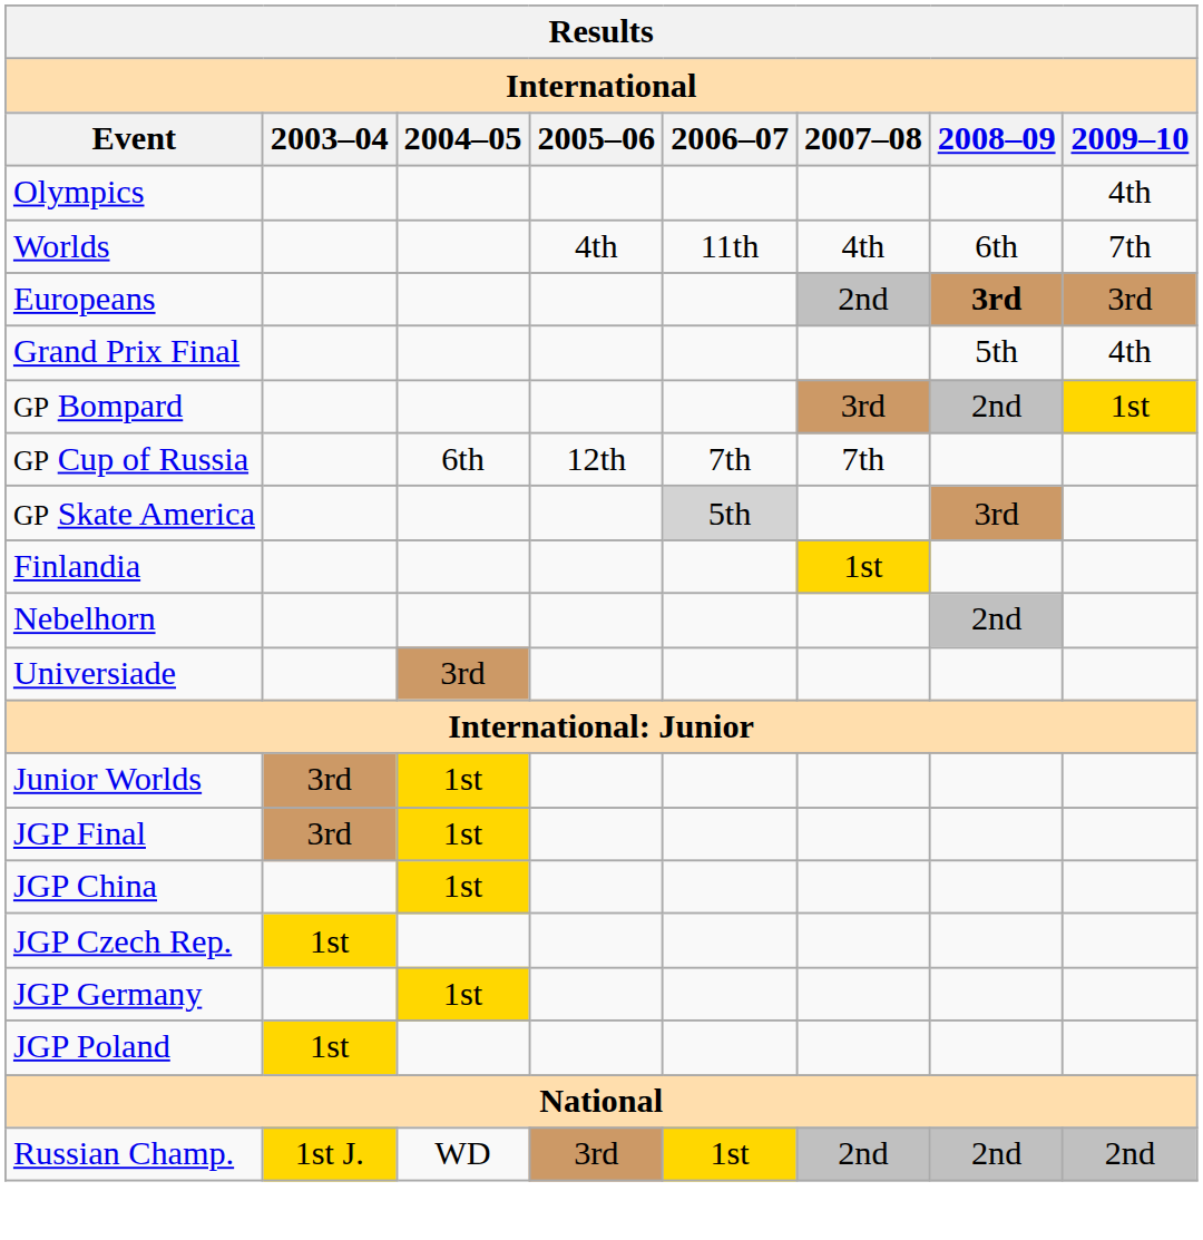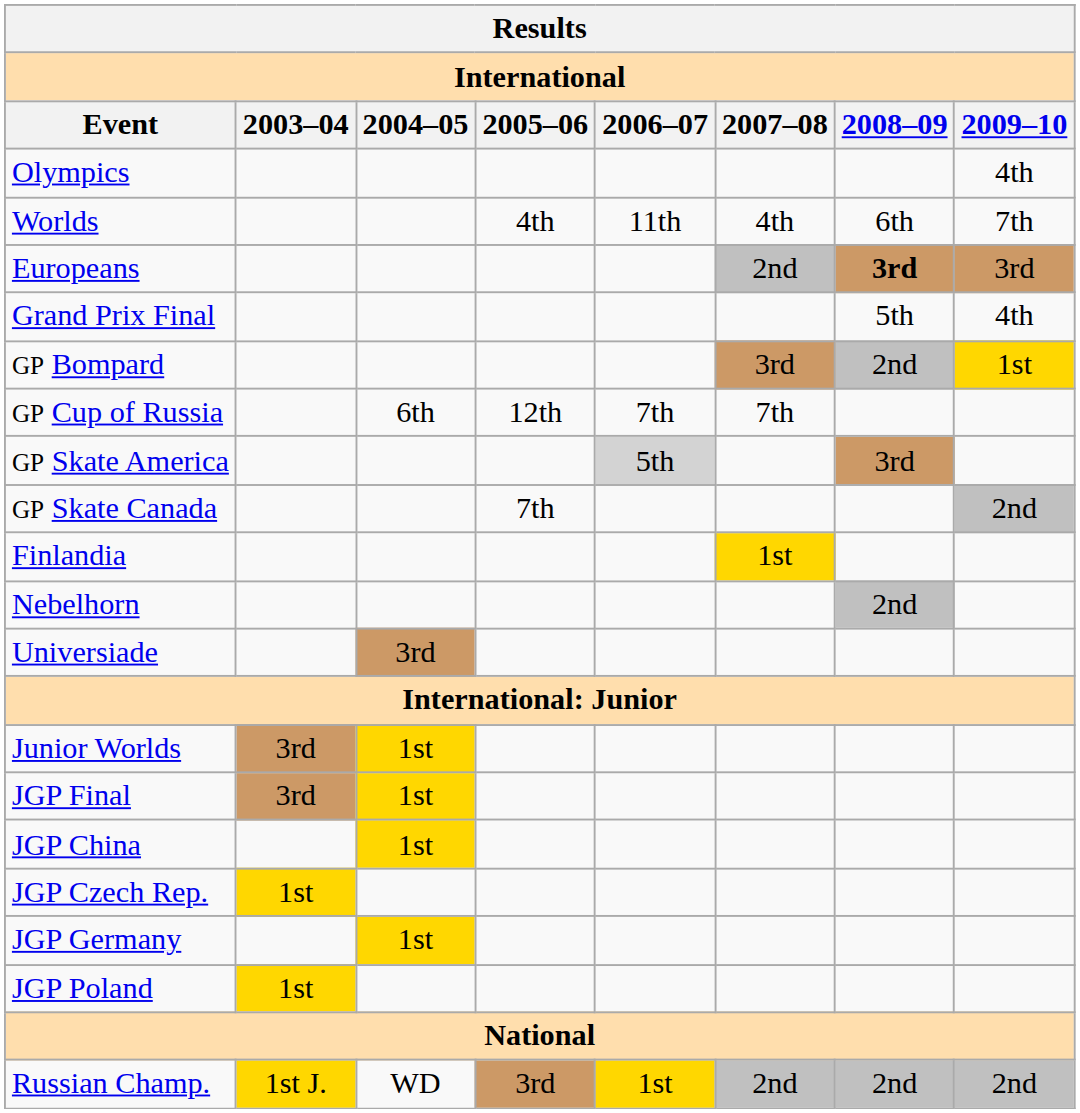+ row: GP Skate Canada | 7th | 2nd
